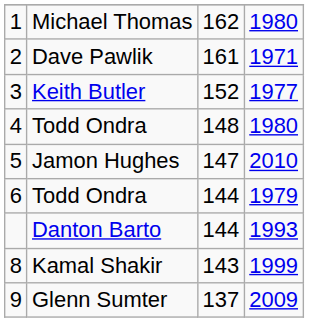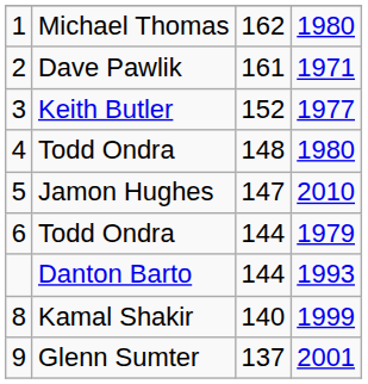8 | column 3: 143 -> 140
9 | column 4: 2009 -> 2001
